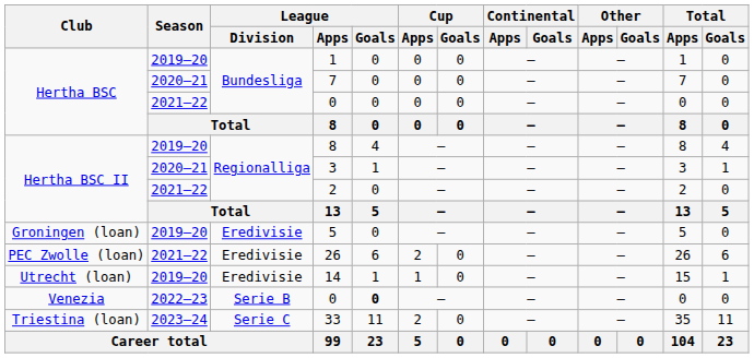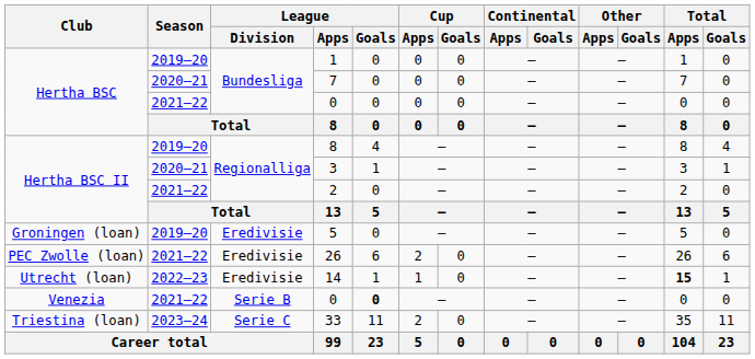14 | Season: 2019–20 -> 2022–23
14 | Total / Apps: normal -> bold
Venezia / 0 | Season: 2022–23 -> 2021–22
